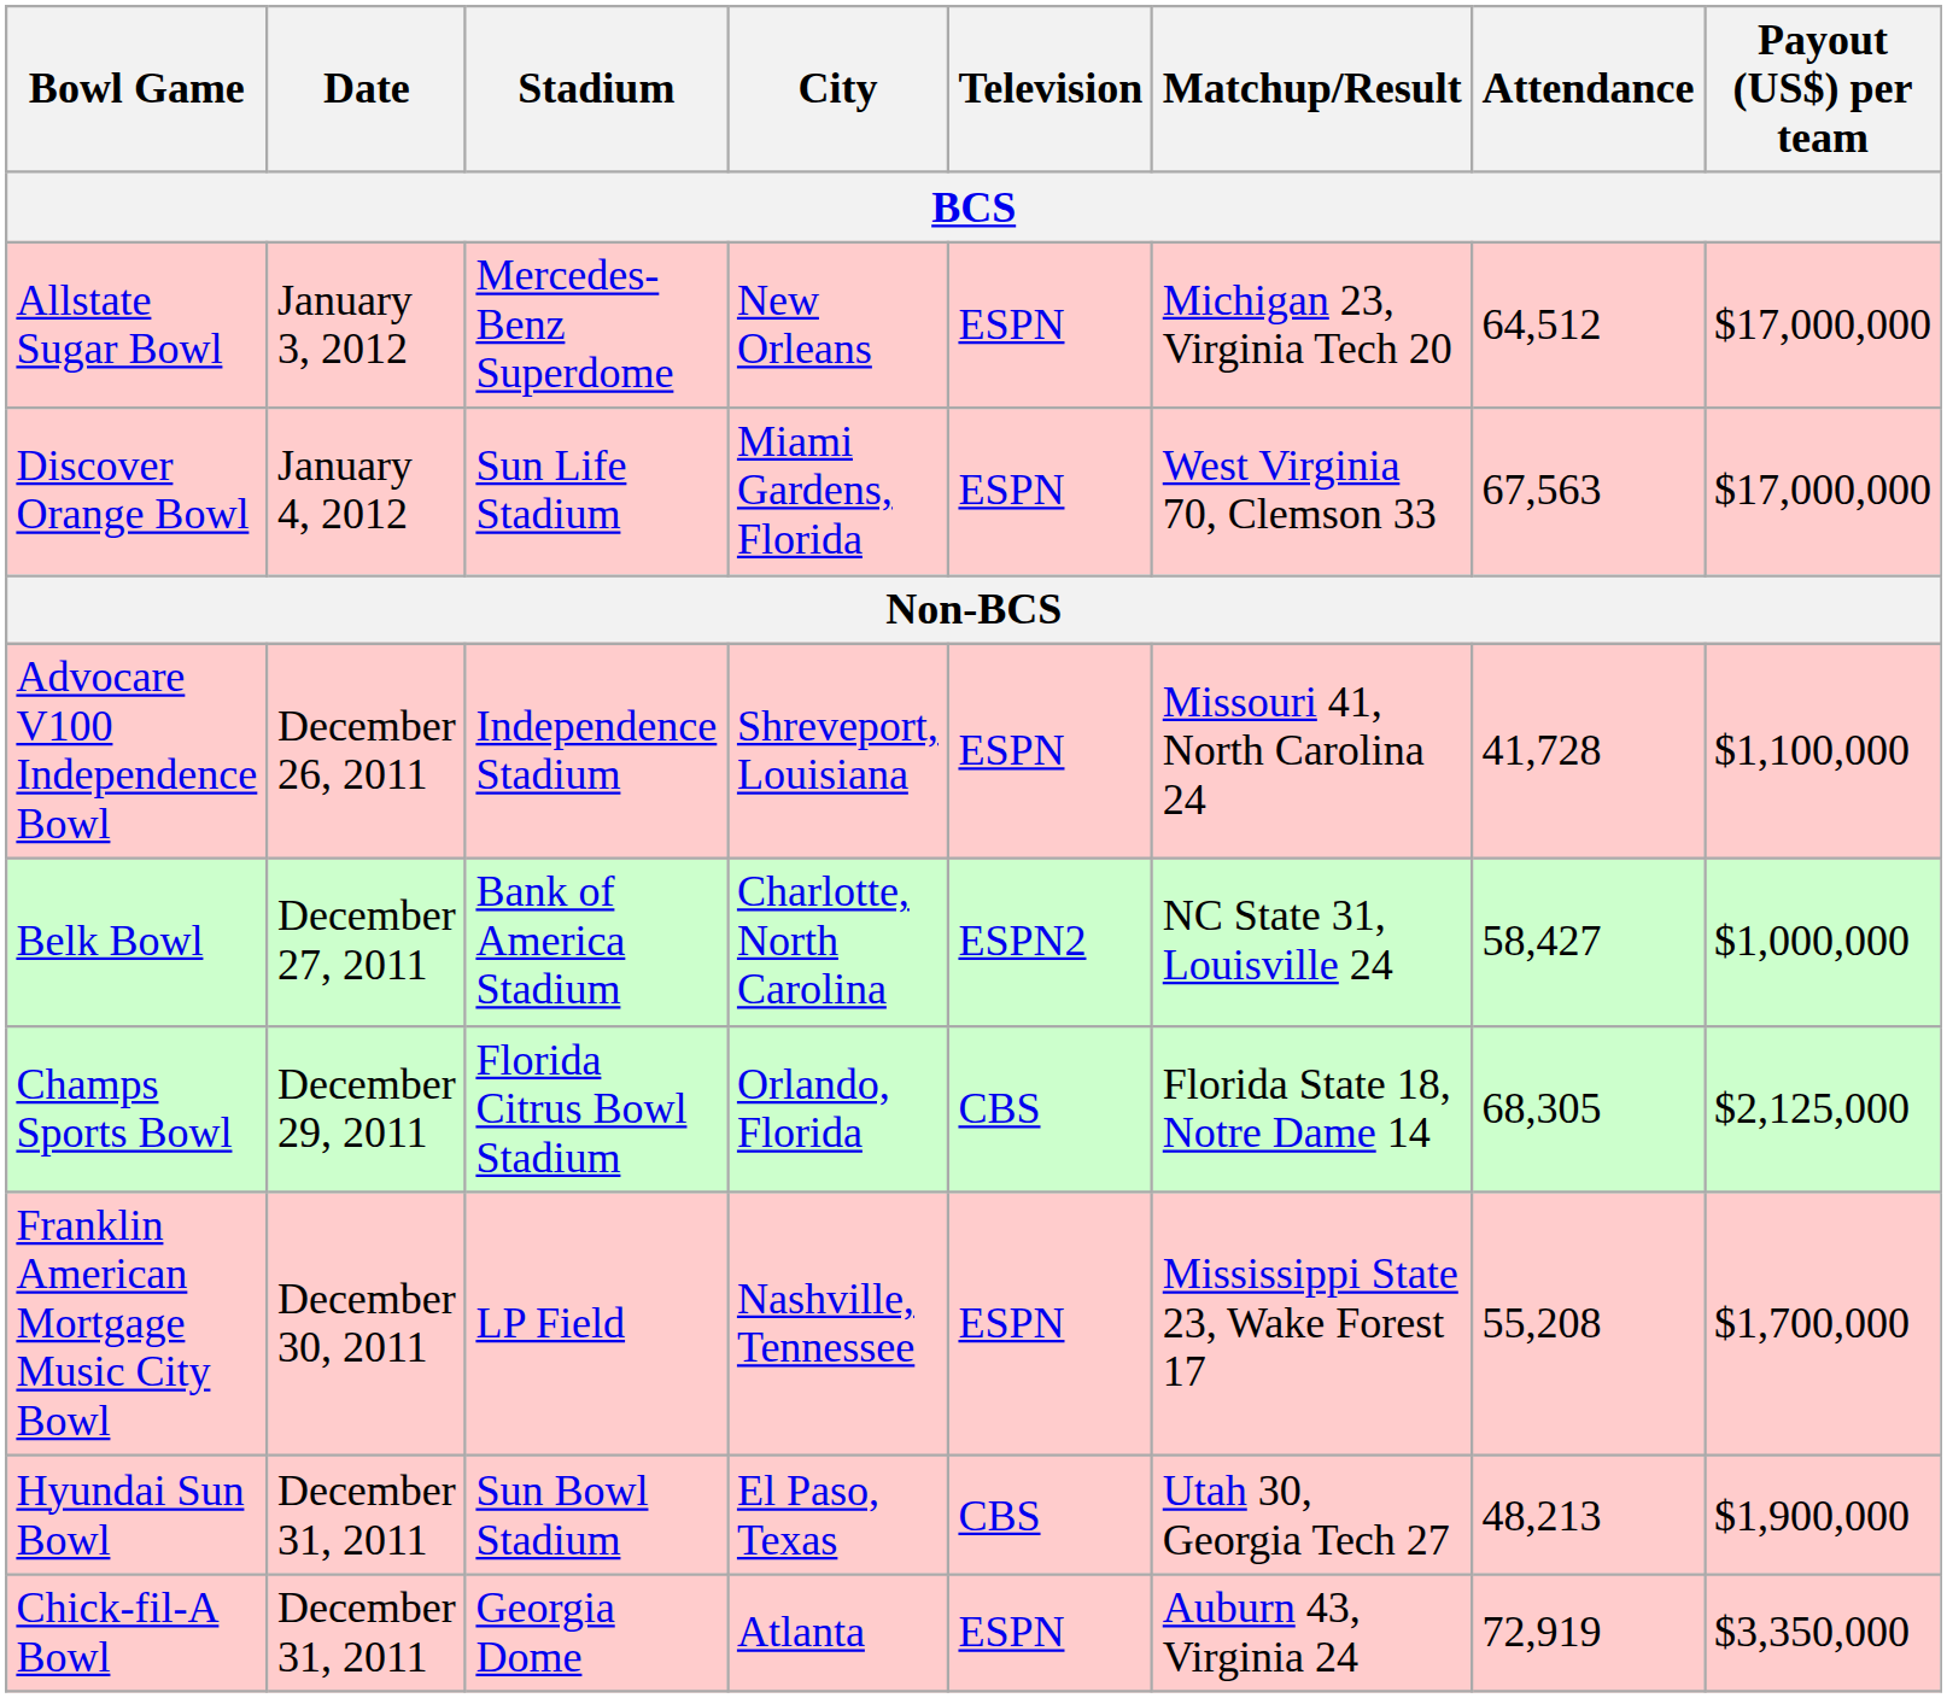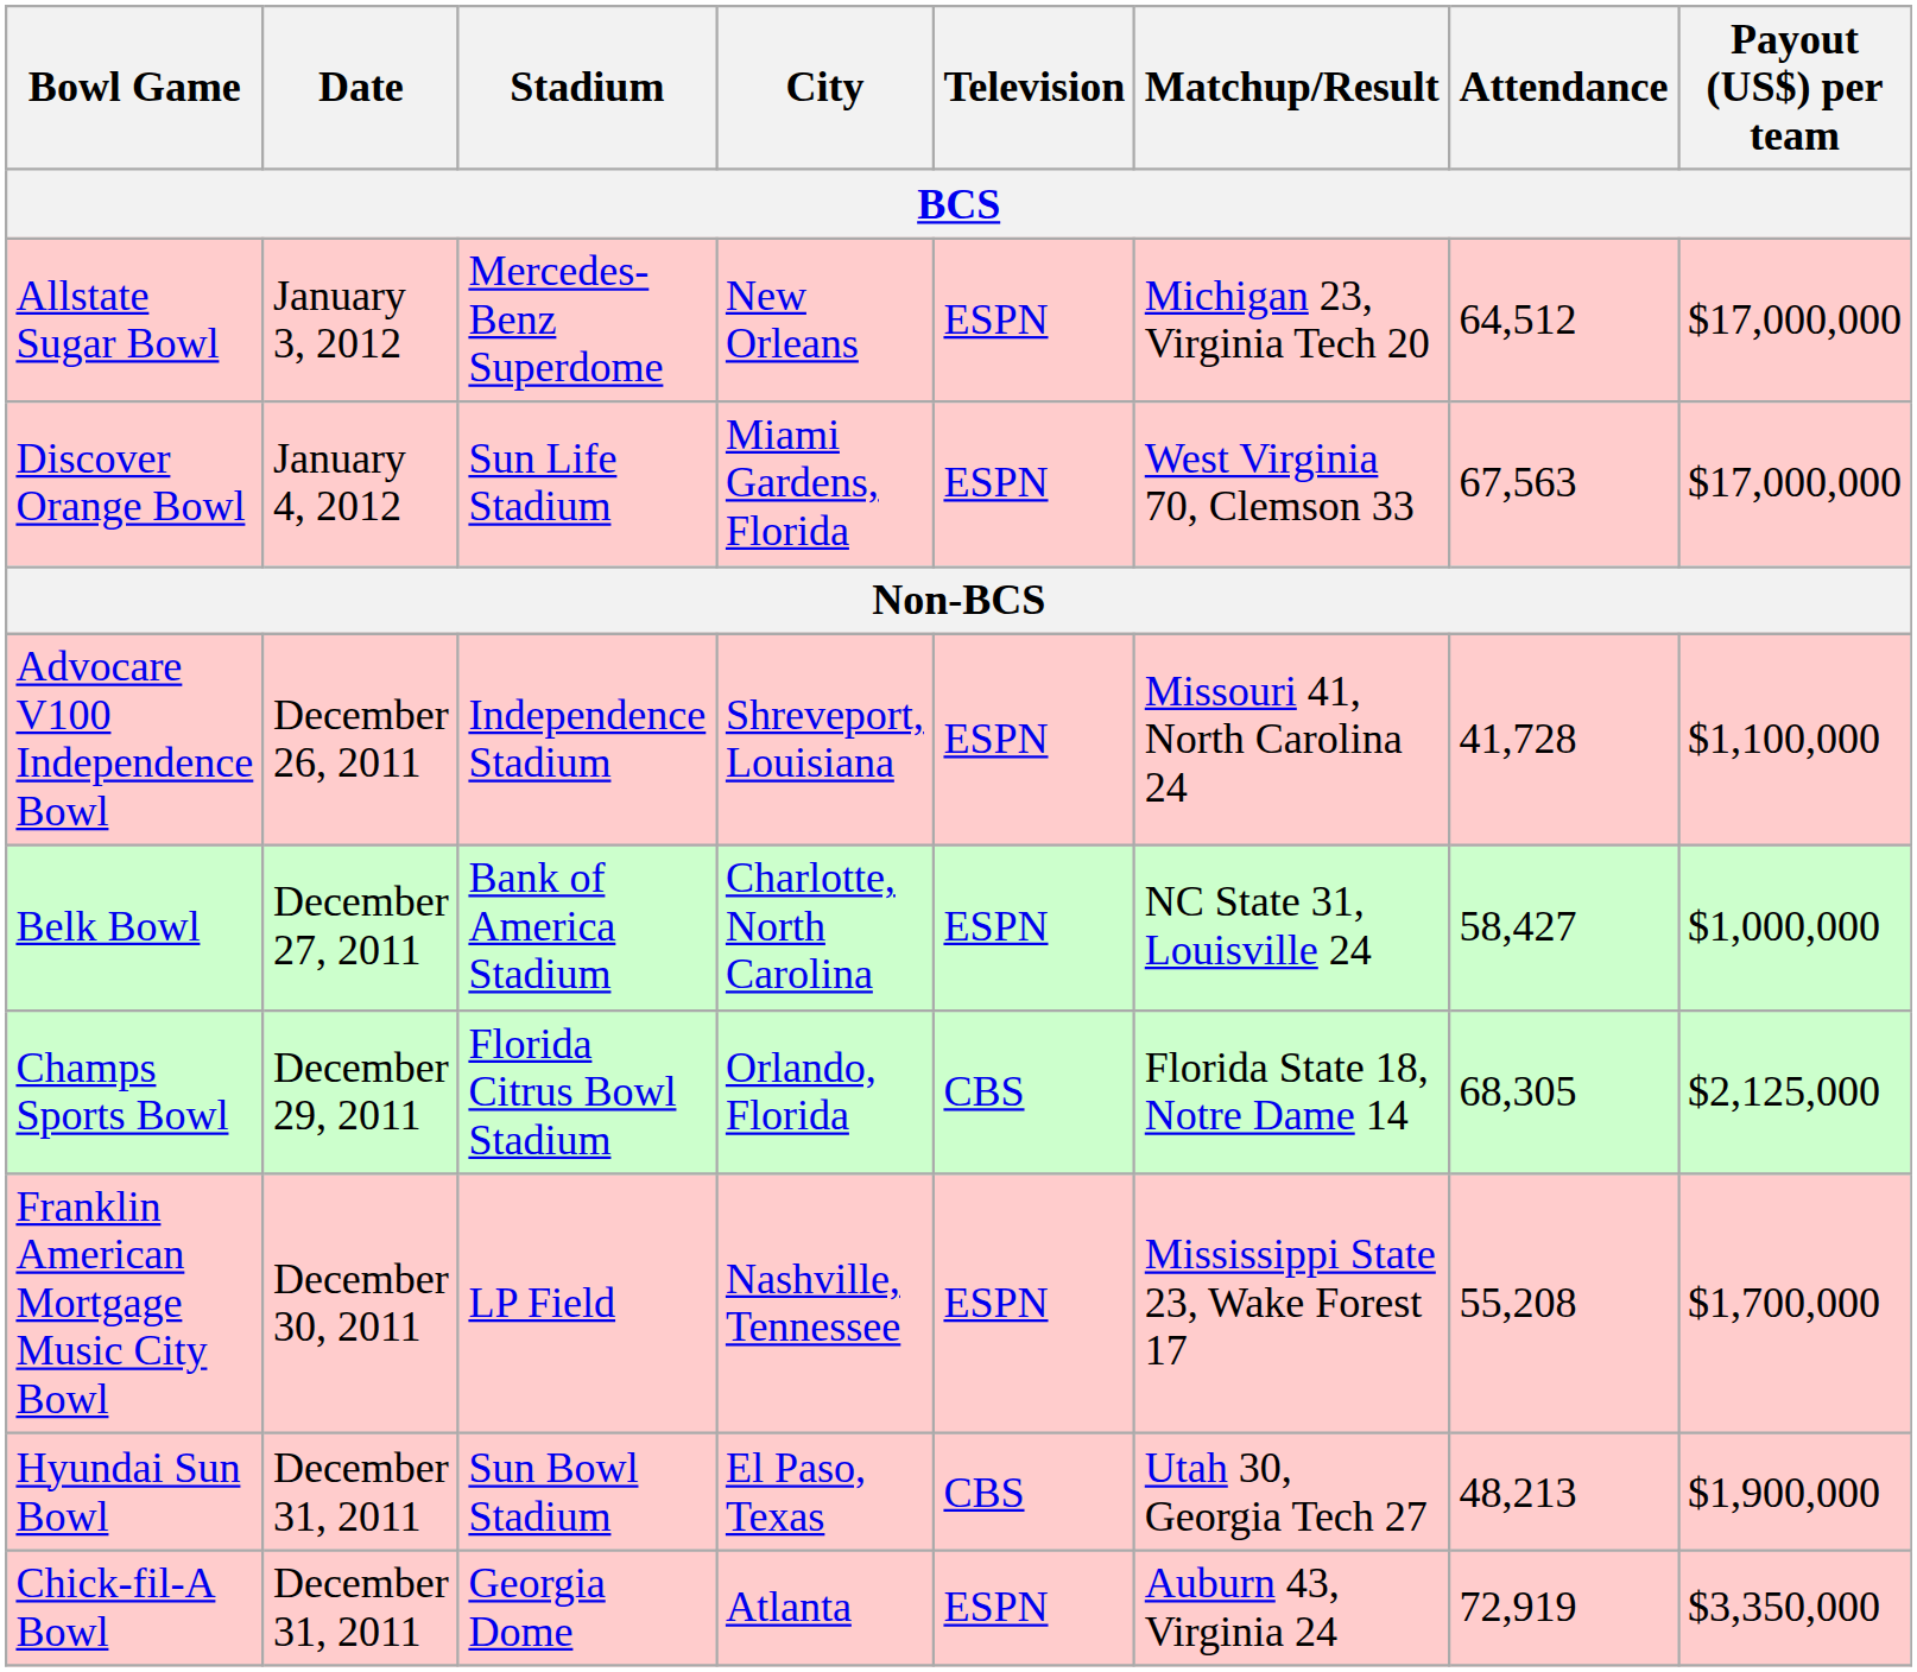Belk Bowl | Television: ESPN2 -> ESPN
